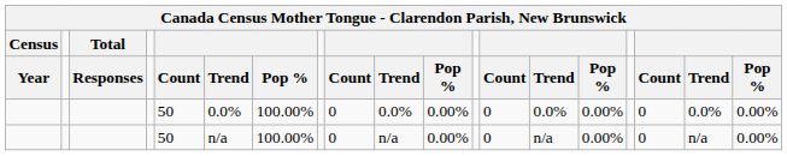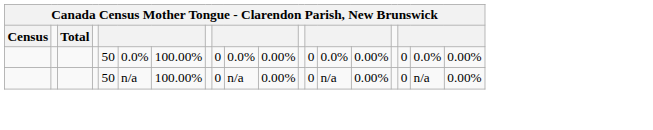- row: Year | Responses | Count | Trend | Pop % | Count | Trend | Pop % | Count | Trend | Pop % | Count | Trend | Pop %
